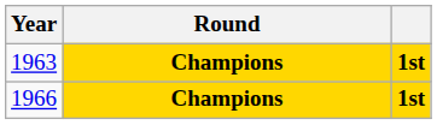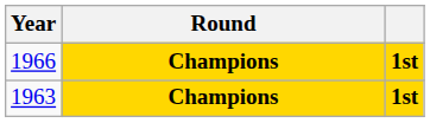rows swapped: 1963 <-> 1966
